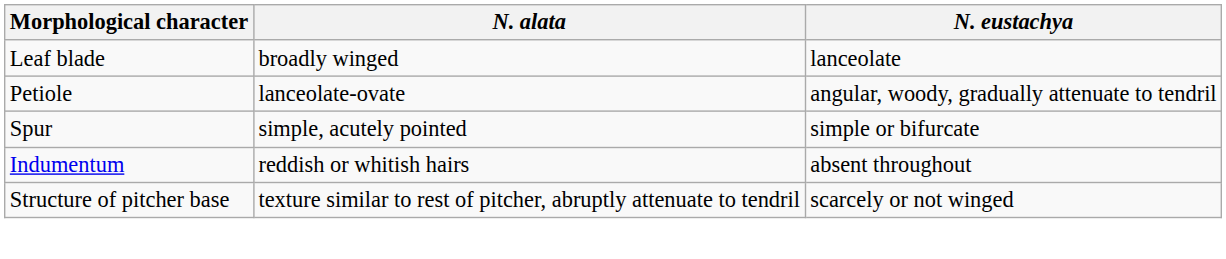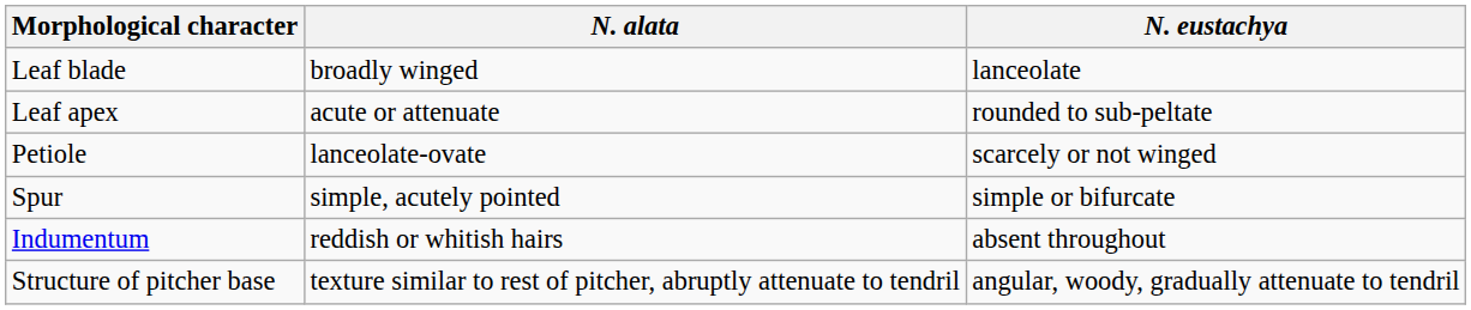+ row: Leaf apex | acute or attenuate | rounded to sub-peltate
Petiole | N. eustachya: angular, woody, gradually attenuate to tendril -> scarcely or not winged
Structure of pitcher base | N. eustachya: scarcely or not winged -> angular, woody, gradually attenuate to tendril
